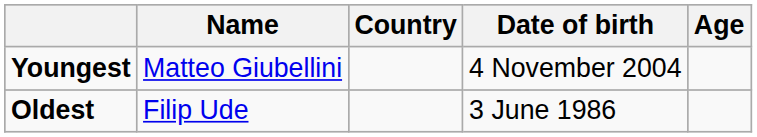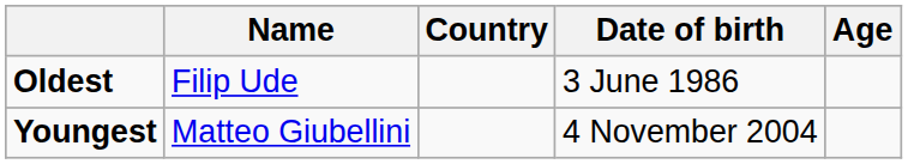rows swapped: Youngest <-> Oldest
